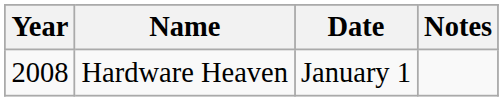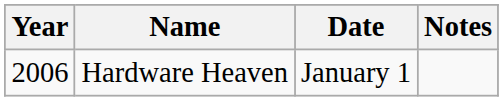Hardware Heaven | Year: 2008 -> 2006
